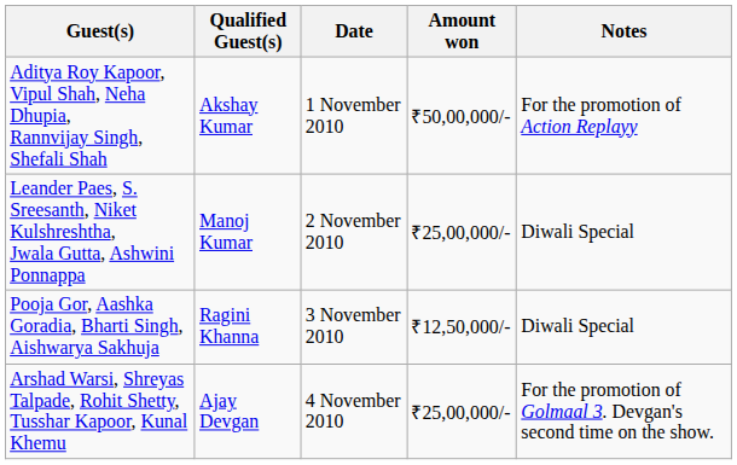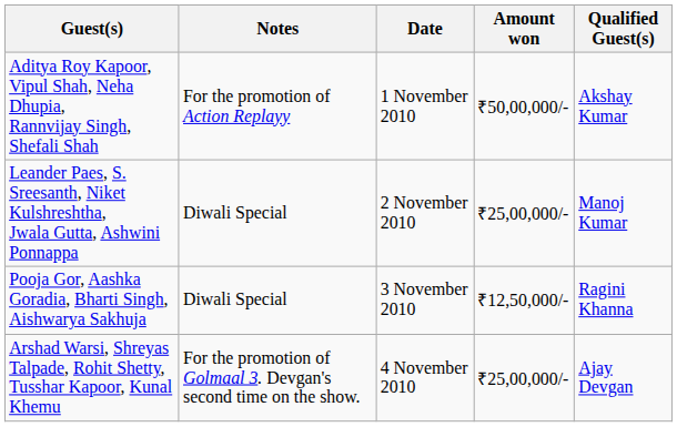columns swapped: Qualified Guest(s) <-> Notes
